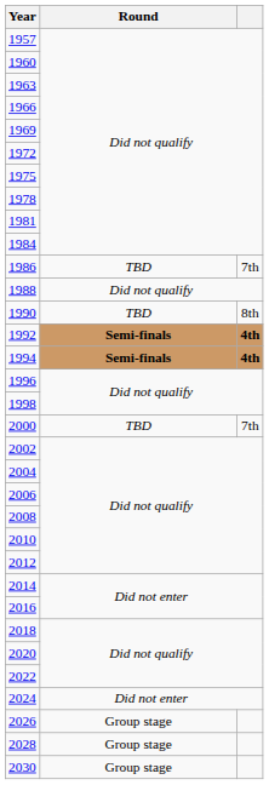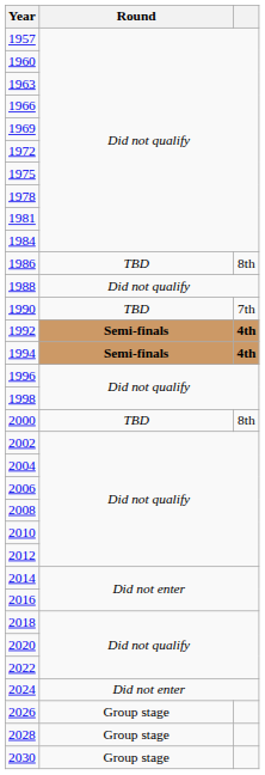1986 | column 3: 7th -> 8th
1990 | column 3: 8th -> 7th
2000 | column 3: 7th -> 8th
